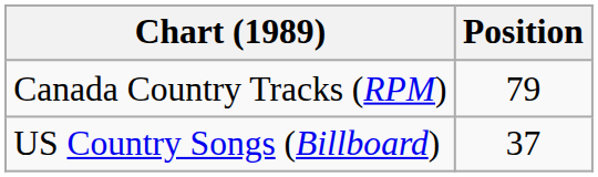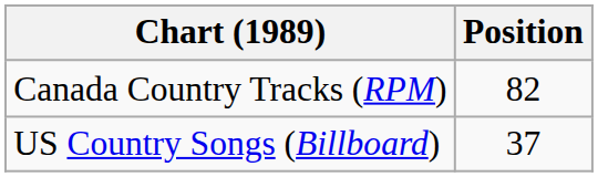Canada Country Tracks (RPM) | Position: 79 -> 82
